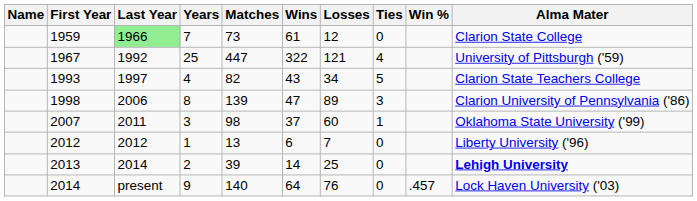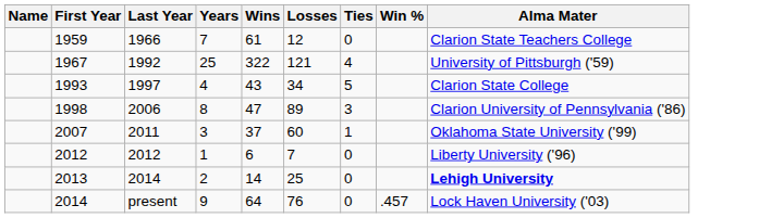- column: Matches | 73 | 447 | 82 | 139 | 98 | 13 | 39 | 140
1959 | Last Year: lightgreen background -> no background
1959 | Alma Mater: Clarion State College -> Clarion State Teachers College
1993 | Alma Mater: Clarion State Teachers College -> Clarion State College
